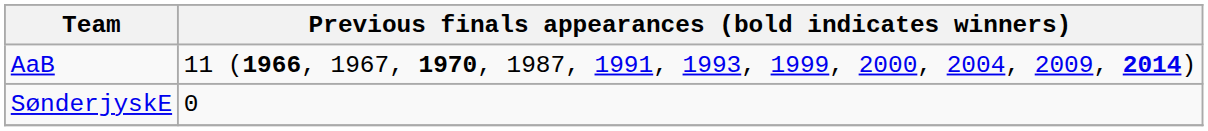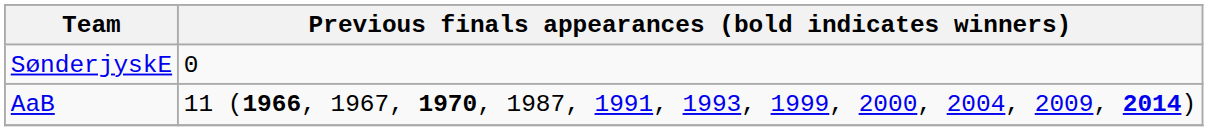rows swapped: SønderjyskE <-> AaB
